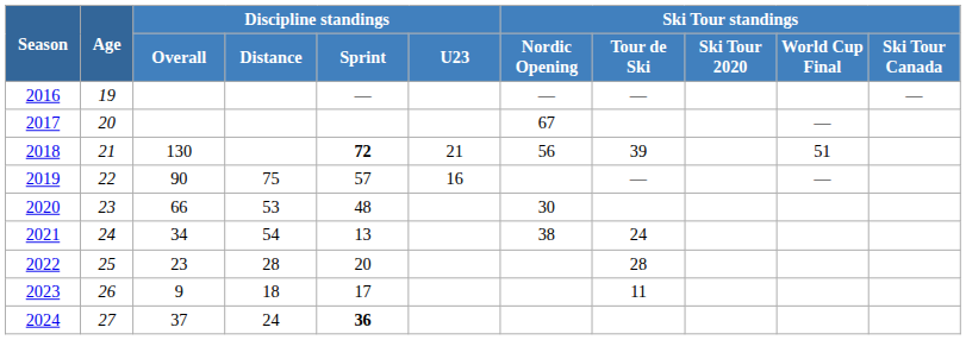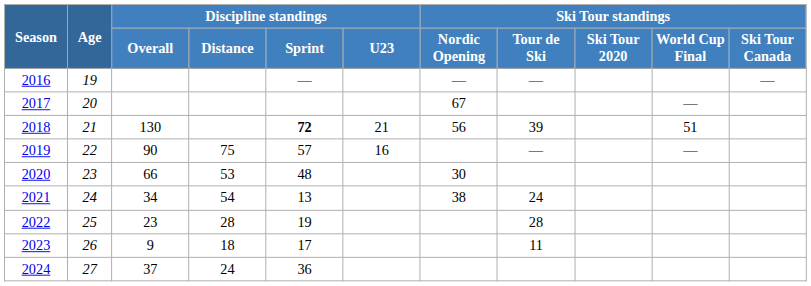2022 | Discipline standings / Sprint: 20 -> 19
2024 | Discipline standings / Sprint: bold -> normal
